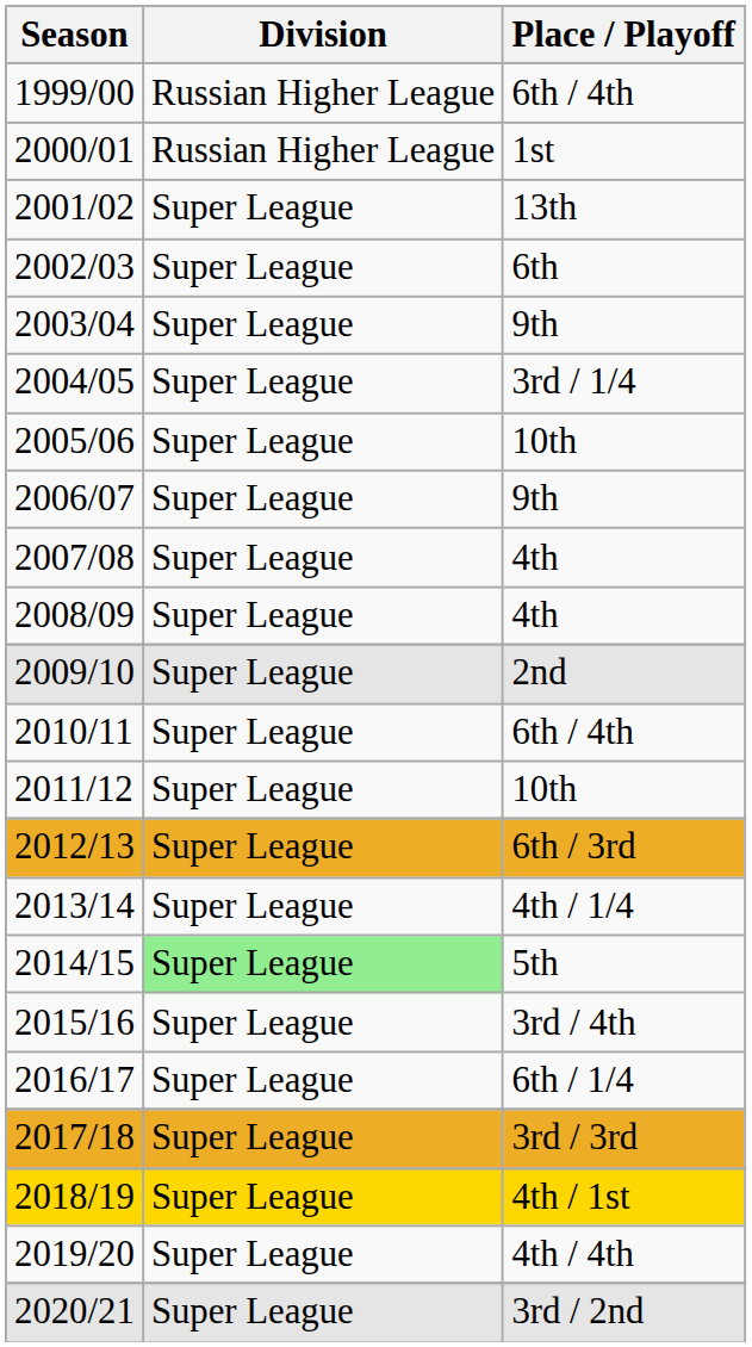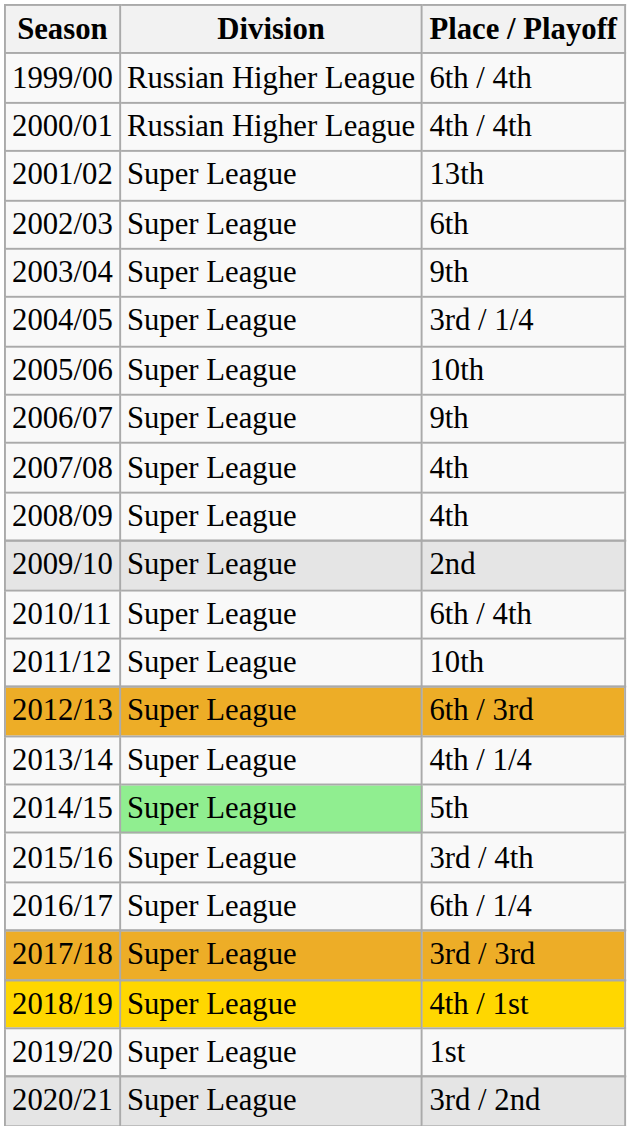2000/01 | Place / Playoff: 1st -> 4th / 4th
2019/20 | Place / Playoff: 4th / 4th -> 1st
